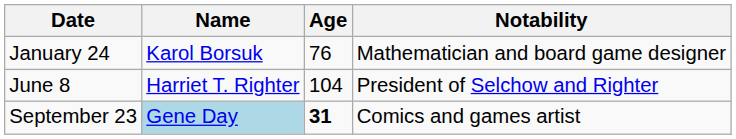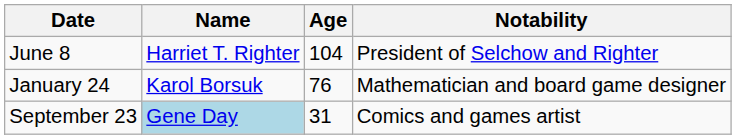rows swapped: January 24 <-> June 8
September 23 | Age: bold -> normal
